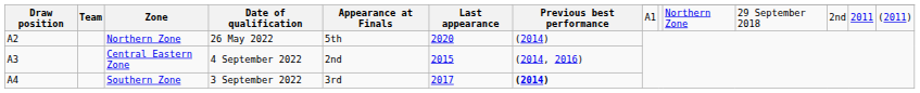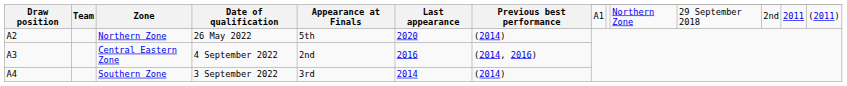Central Eastern Zone | Last appearance: 2015 -> 2016
Southern Zone | Last appearance: 2017 -> 2014
Southern Zone | Previous best performance: bold -> normal
